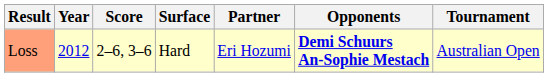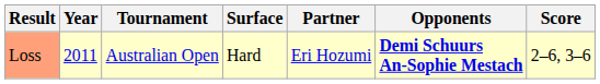columns swapped: Tournament <-> Score
Loss | Year: 2012 -> 2011
